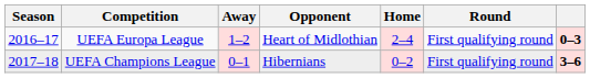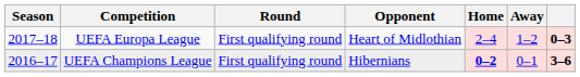columns swapped: Round <-> Away
UEFA Europa League | Season: 2016–17 -> 2017–18
UEFA Champions League | Season: 2017–18 -> 2016–17
UEFA Champions League | Home: normal -> bold
